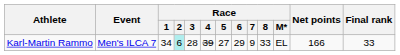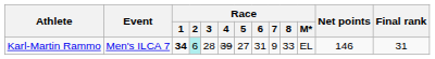Karl-Martin Rammo | Race / 1: normal -> bold
Karl-Martin Rammo | Race / 6: 29 -> 31
Karl-Martin Rammo | Net points: 166 -> 146
Karl-Martin Rammo | Final rank: 33 -> 31
